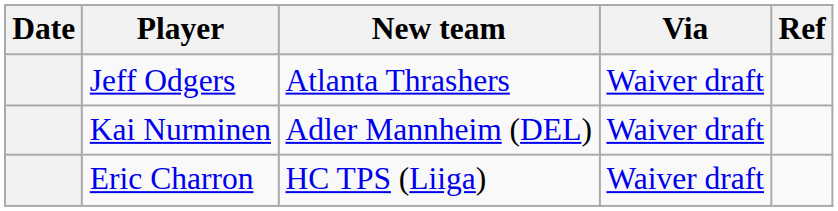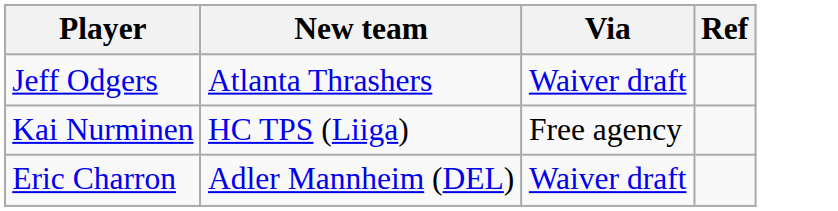- column: Date
Kai Nurminen | New team: Adler Mannheim (DEL) -> HC TPS (Liiga)
Kai Nurminen | Via: Waiver draft -> Free agency
Eric Charron | New team: HC TPS (Liiga) -> Adler Mannheim (DEL)
